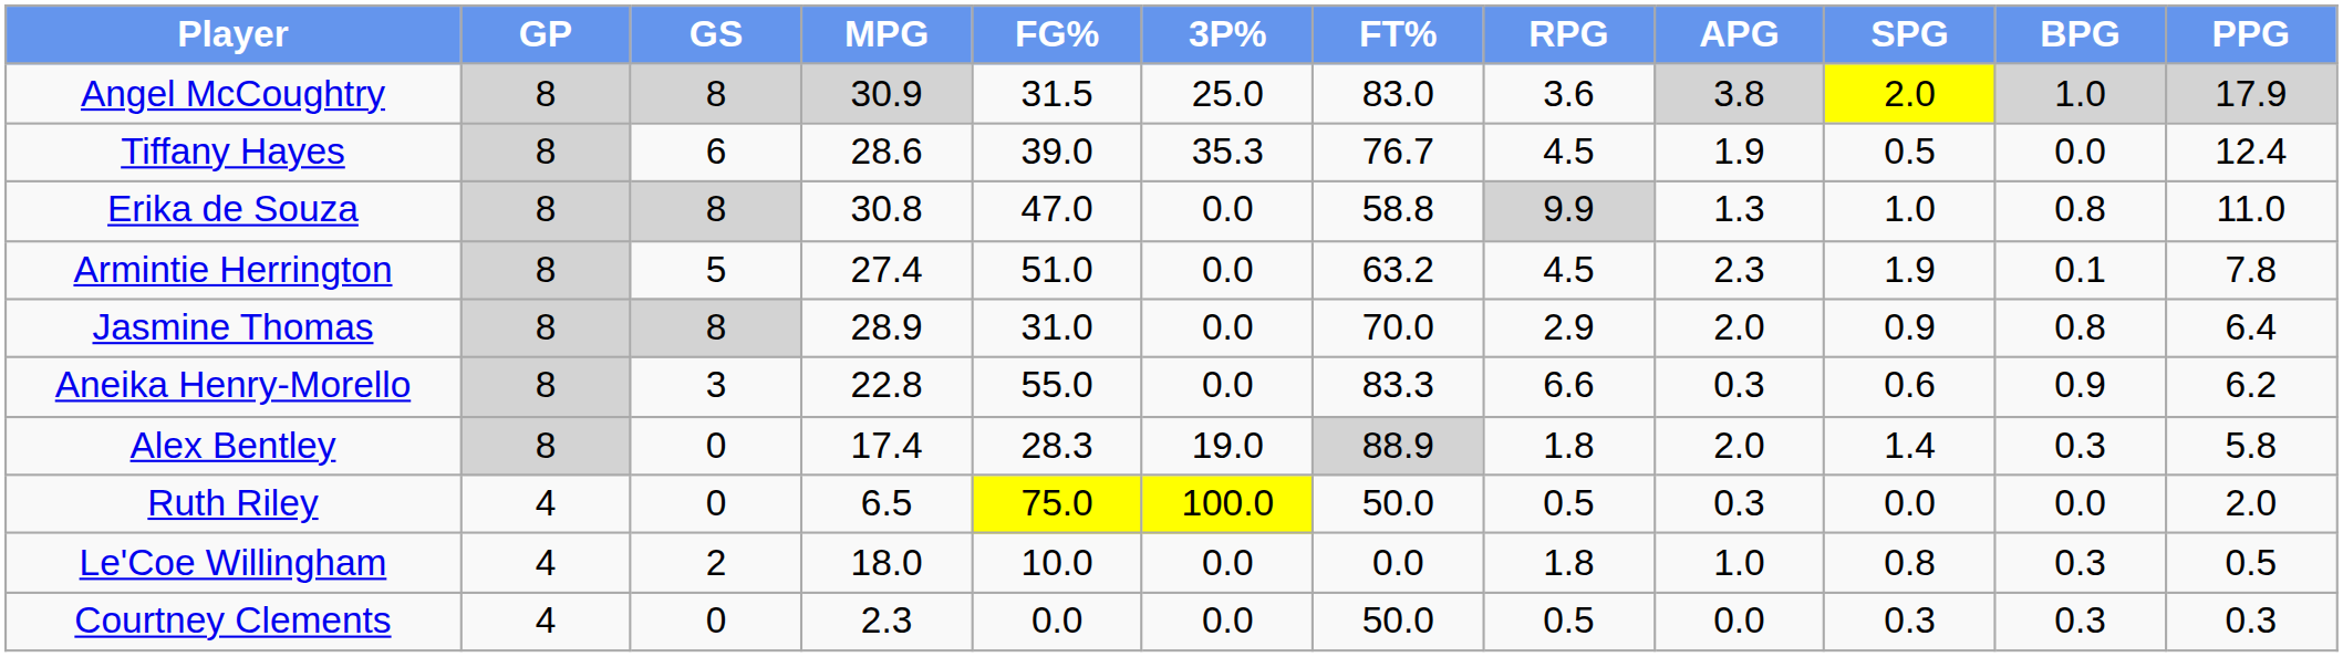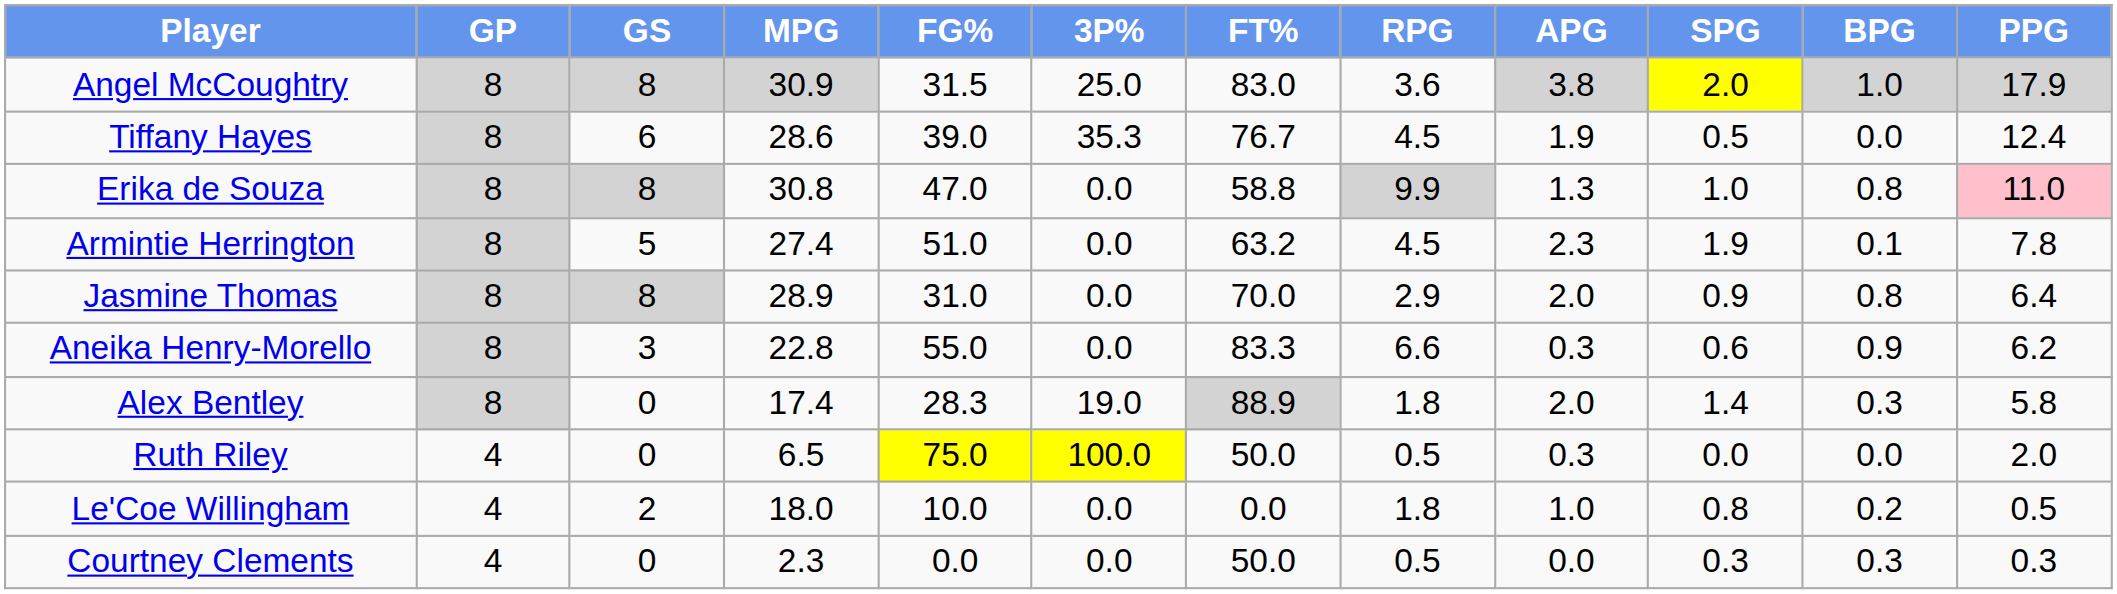Erika de Souza | PPG: no background -> pink background
Le'Coe Willingham | BPG: 0.3 -> 0.2
